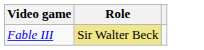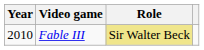+ column: Year | 2010
